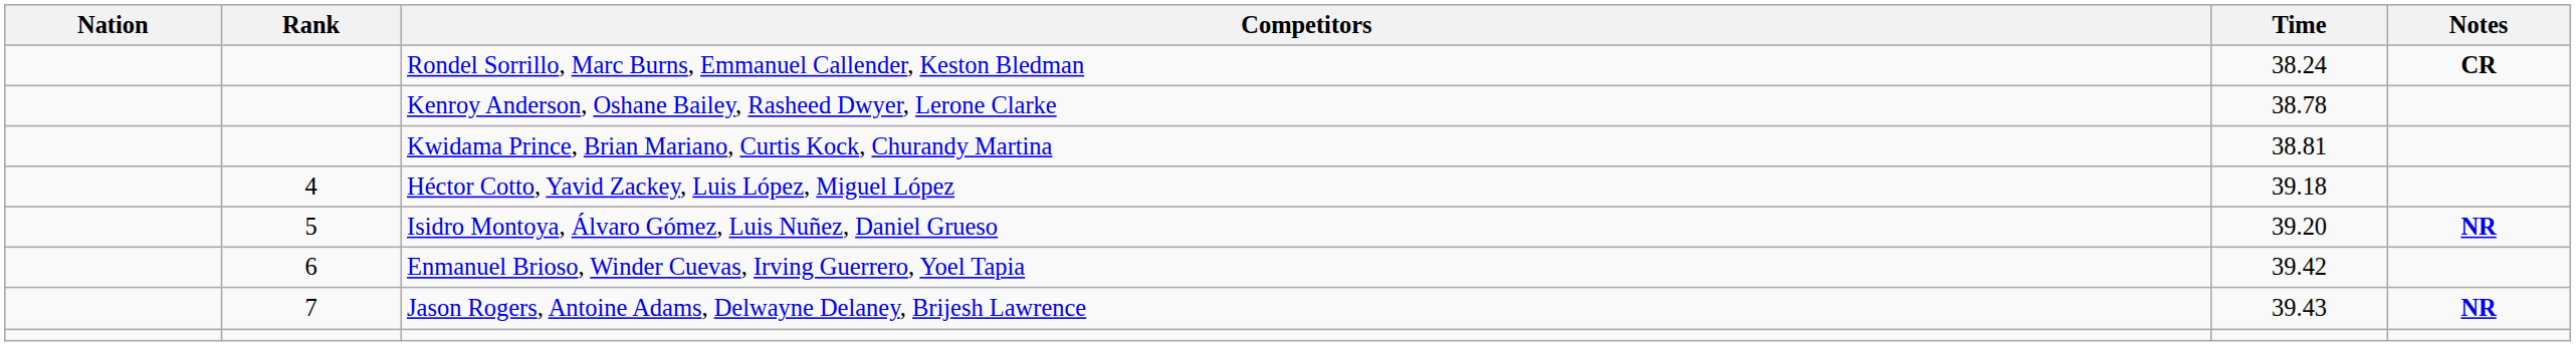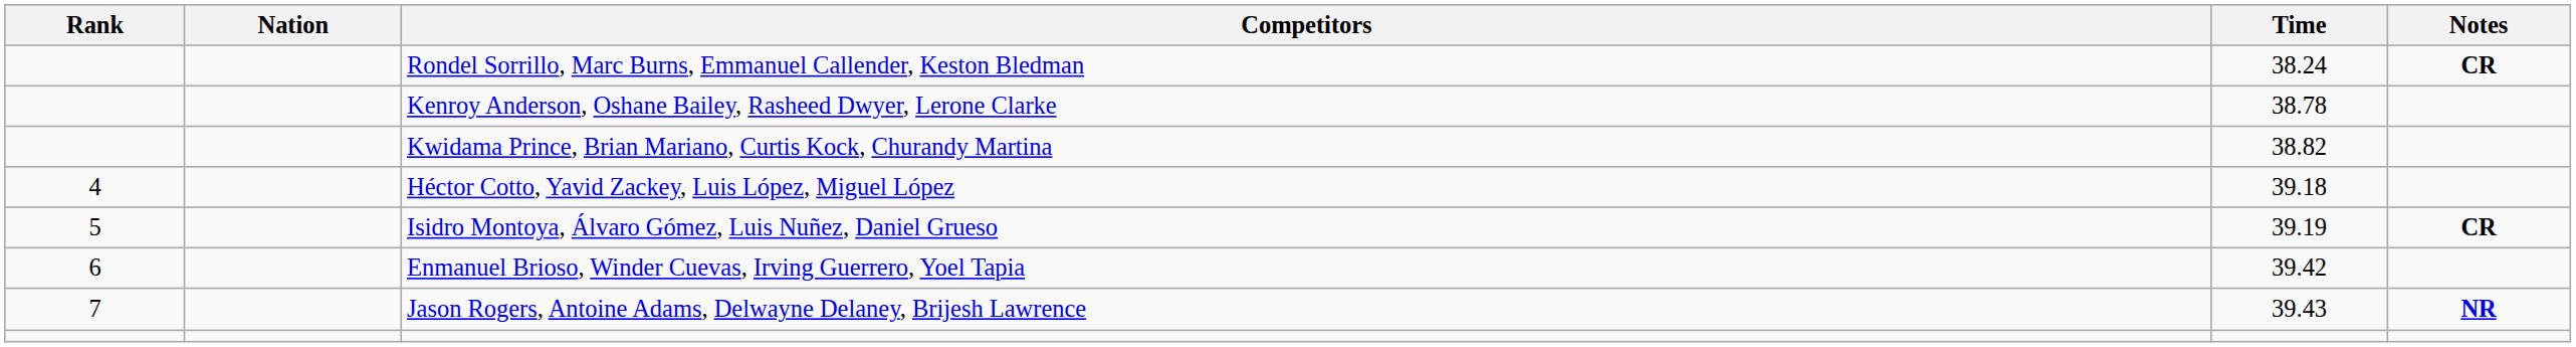columns swapped: Rank <-> Nation
Kwidama Prince, Brian Mariano, Curtis Kock, Churandy Martina | Time: 38.81 -> 38.82
Isidro Montoya, Álvaro Gómez, Luis Nuñez, Daniel Grueso | Time: 39.20 -> 39.19
Isidro Montoya, Álvaro Gómez, Luis Nuñez, Daniel Grueso | Notes: NR -> CR
